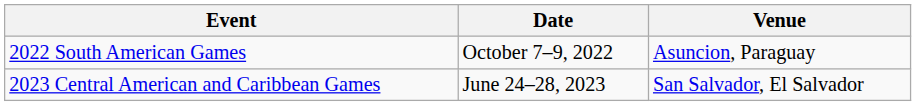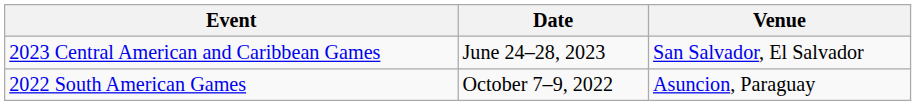rows swapped: 2022 South American Games <-> 2023 Central American and Caribbean Games
